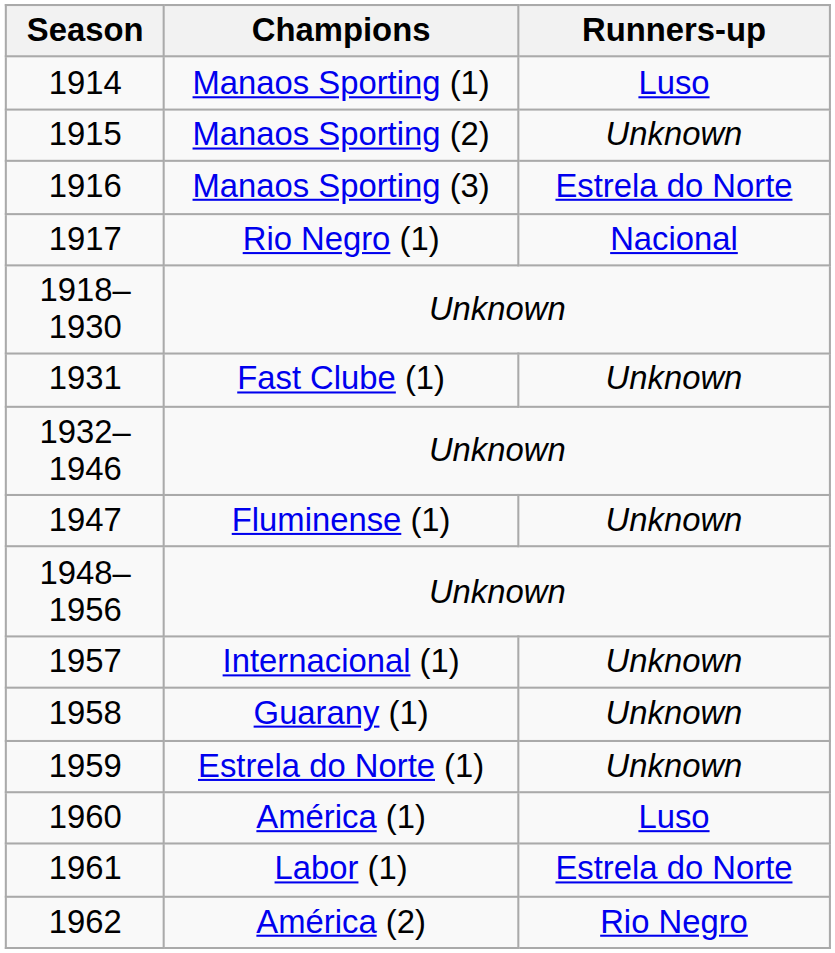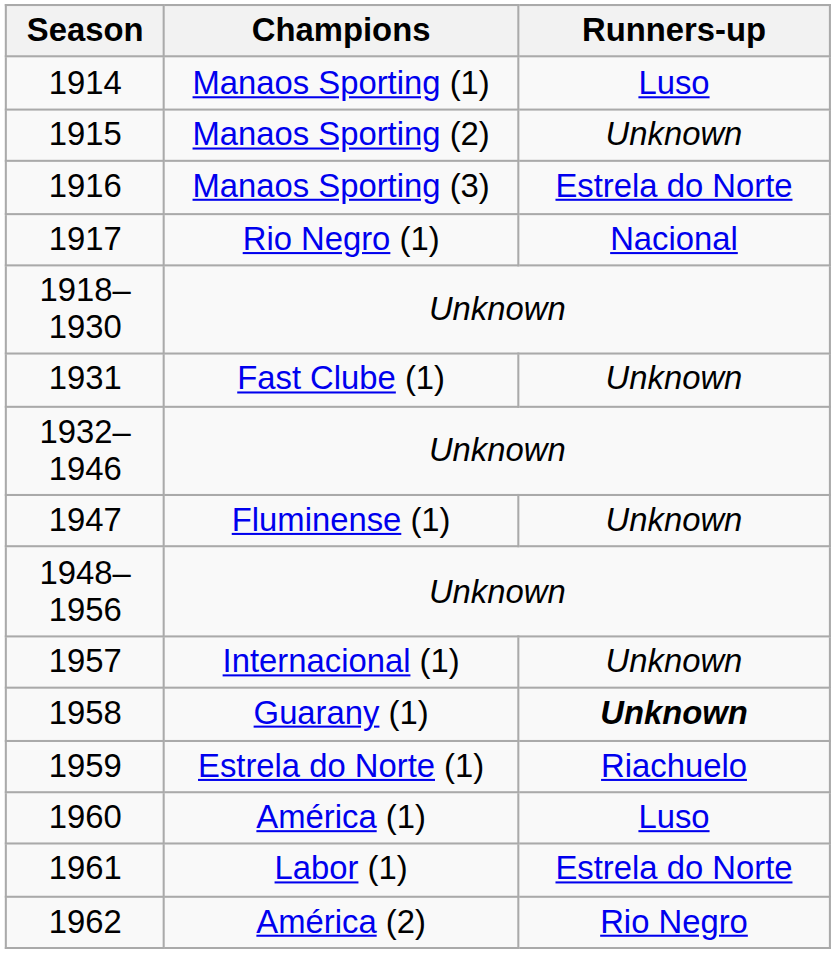1958 | Runners-up: normal -> bold
1959 | Runners-up: Unknown -> Riachuelo
